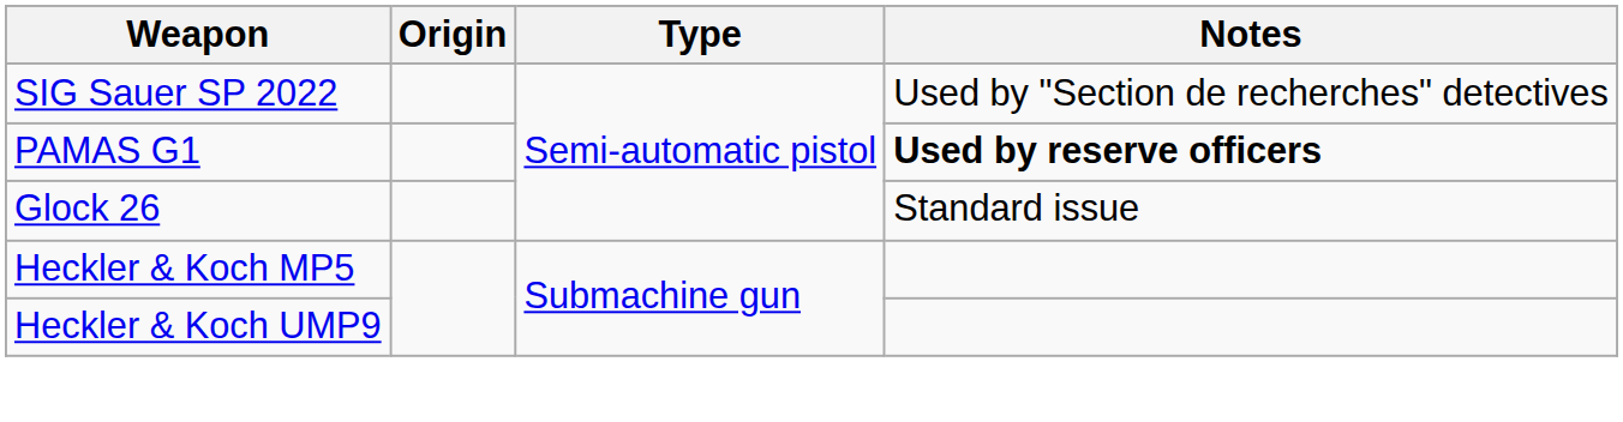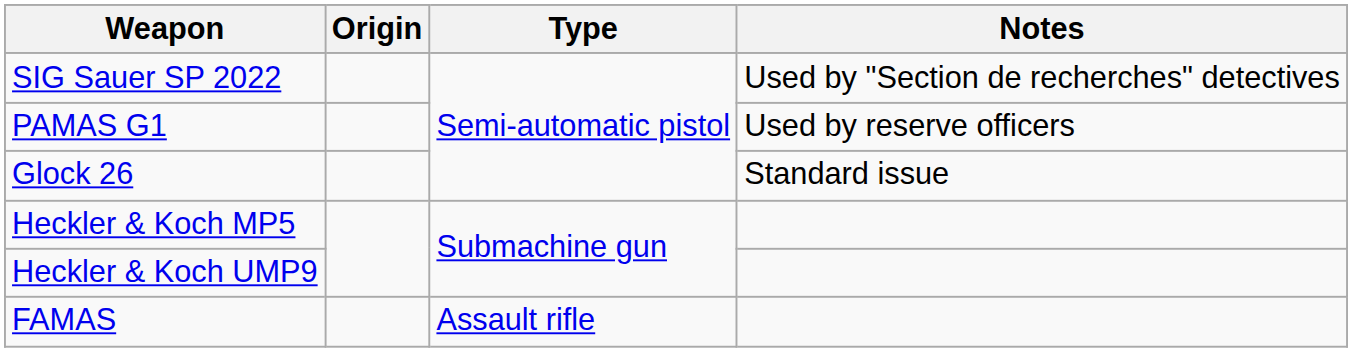PAMAS G1 | Notes: bold -> normal
+ row: FAMAS | Assault rifle
